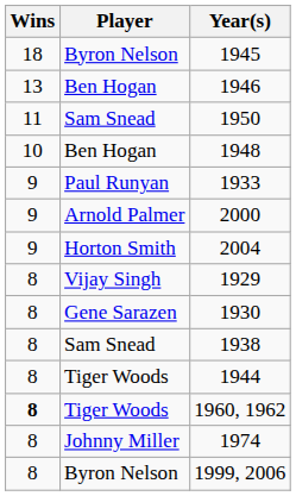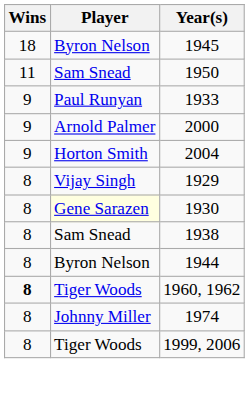- row: 13 | Ben Hogan | 1946
- row: 10 | Ben Hogan | 1948
1930 | Player: no background -> lightyellow background
1944 | Player: Tiger Woods -> Byron Nelson
1999, 2006 | Player: Byron Nelson -> Tiger Woods
